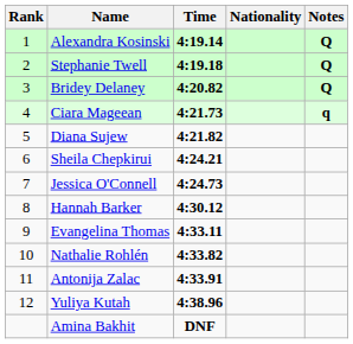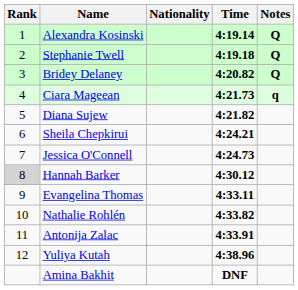columns swapped: Nationality <-> Time
Hannah Barker | Rank: no background -> lightgrey background
